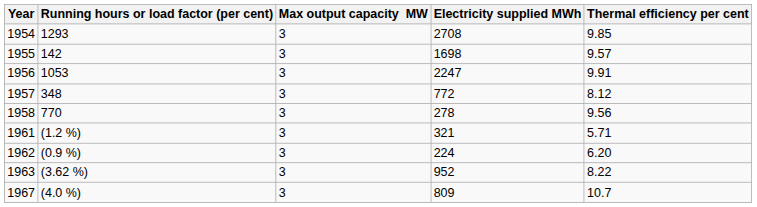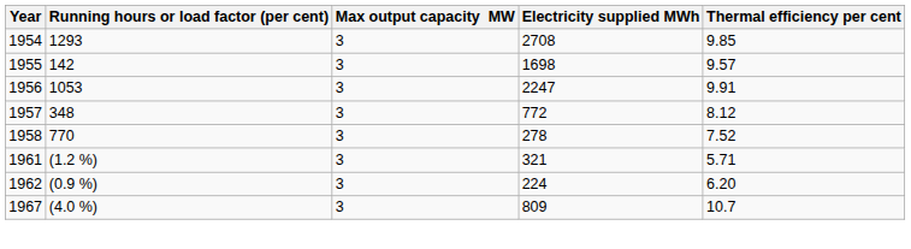1958 | Thermal efficiency per cent: 9.56 -> 7.52
- row: 1963 | (3.62 %) | 3 | 952 | 8.22
